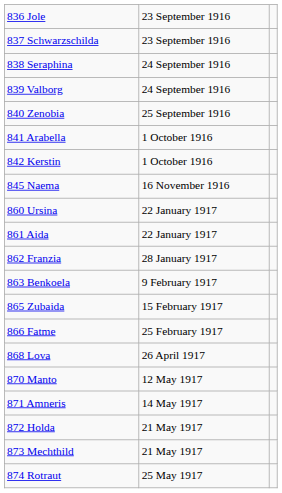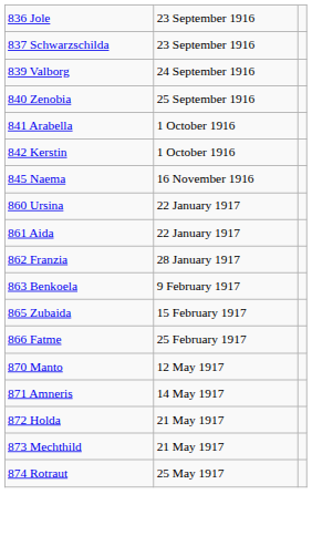- row: 838 Seraphina | 24 September 1916
- row: 868 Lova | 26 April 1917
